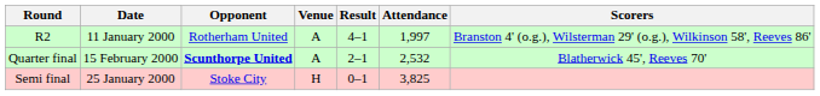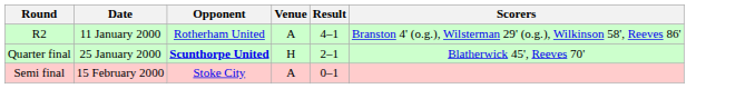- column: Attendance | 1,997 | 2,532 | 3,825
Quarter final | Date: 15 February 2000 -> 25 January 2000
Quarter final | Venue: A -> H
Semi final | Date: 25 January 2000 -> 15 February 2000
Semi final | Venue: H -> A
